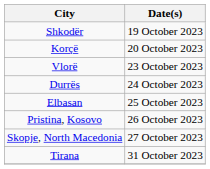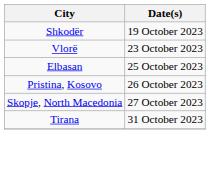- row: Korçë | 20 October 2023
- row: Durrës | 24 October 2023
